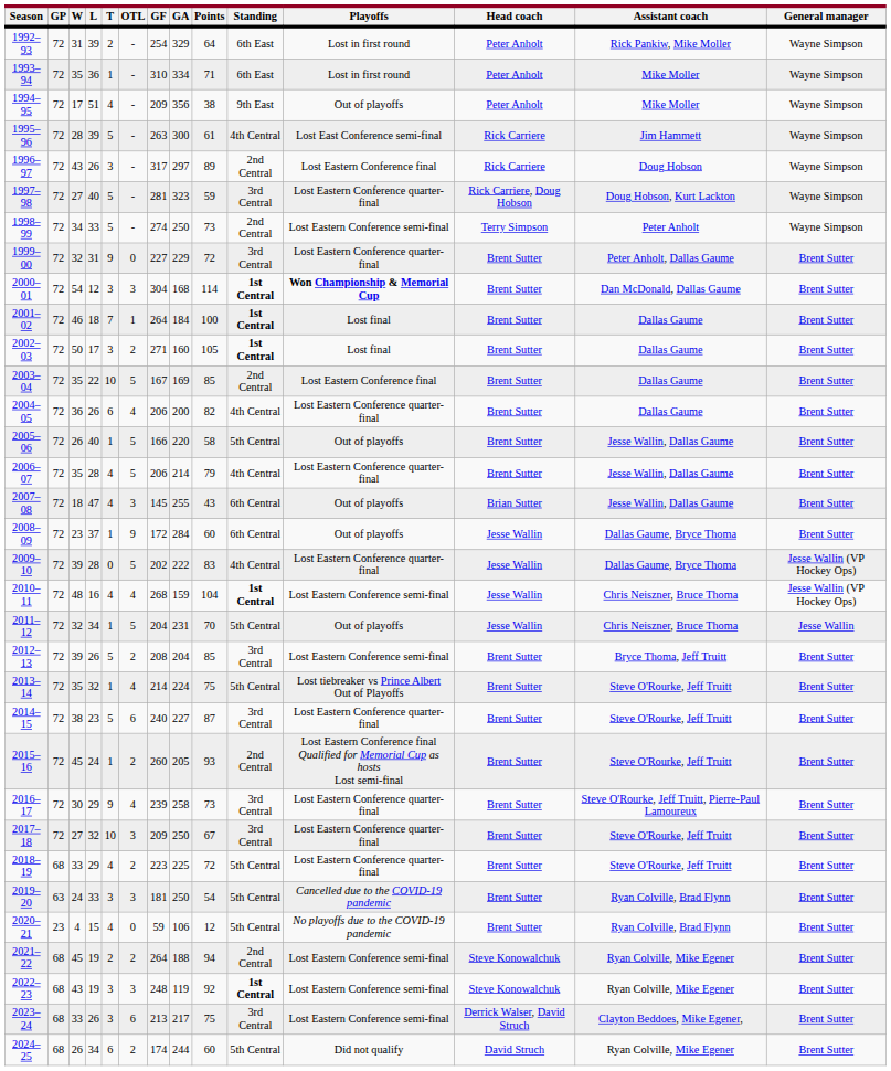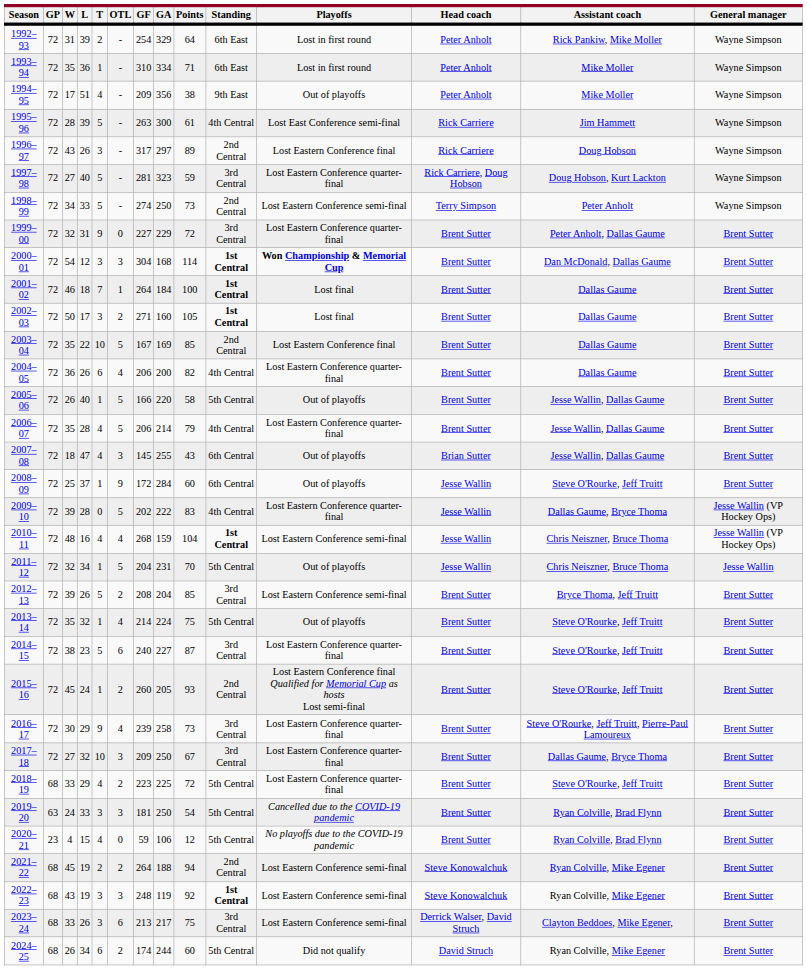2008–09 | W: 23 -> 25
2008–09 | Assistant coach: Dallas Gaume, Bryce Thoma -> Steve O'Rourke, Jeff Truitt
2013–14 | Playoffs: Lost tiebreaker vs Prince Albert Out of Playoffs -> Out of playoffs
2017–18 | Assistant coach: Steve O'Rourke, Jeff Truitt -> Dallas Gaume, Bryce Thoma
